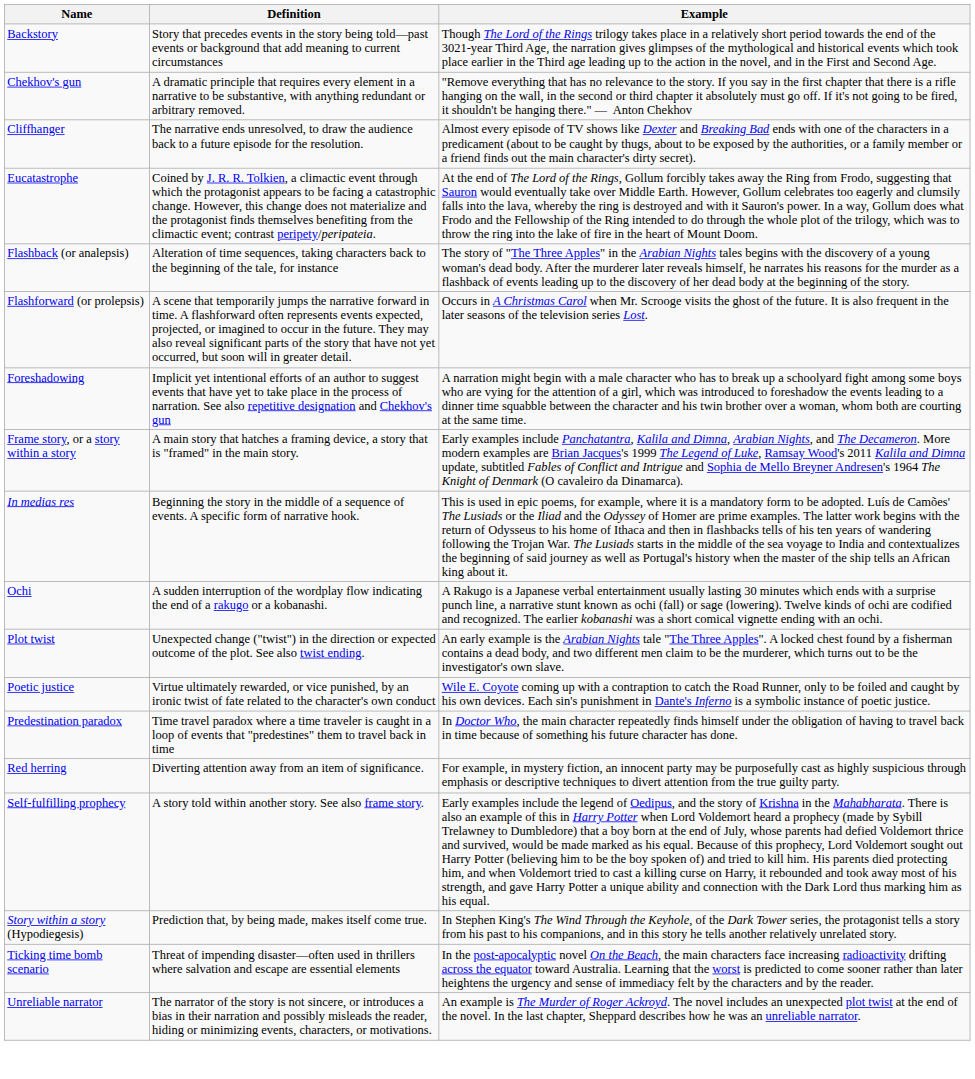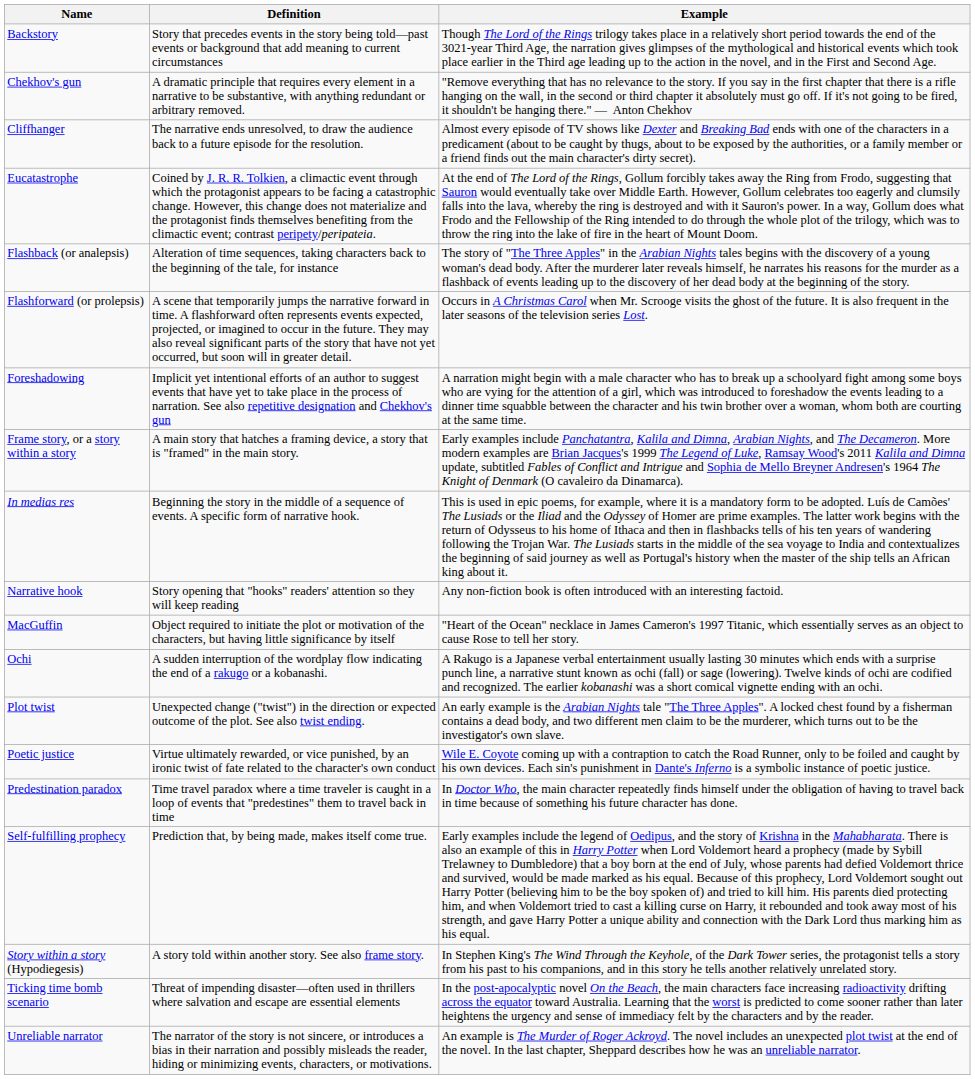+ row: Narrative hook | Story opening that "hooks" readers' attention so they will keep reading | Any non-fiction book is often introduced with an interesting factoid.
+ row: MacGuffin | Object required to initiate the plot or motivation of the characters, but having little significance by itself | "Heart of the Ocean" necklace in James Cameron's 1997 Titanic, which essentially serves as an object to cause Rose to tell her story.
- row: Red herring | Diverting attention away from an item of significance. | For example, in mystery fiction, an innocent party may be purposefully cast as highly suspicious through emphasis or descriptive techniques to divert attention from the true guilty party.
Self-fulfilling prophecy | Definition: A story told within another story. See also frame story. -> Prediction that, by being made, makes itself come true.
Story within a story (Hypodiegesis) | Definition: Prediction that, by being made, makes itself come true. -> A story told within another story. See also frame story.
